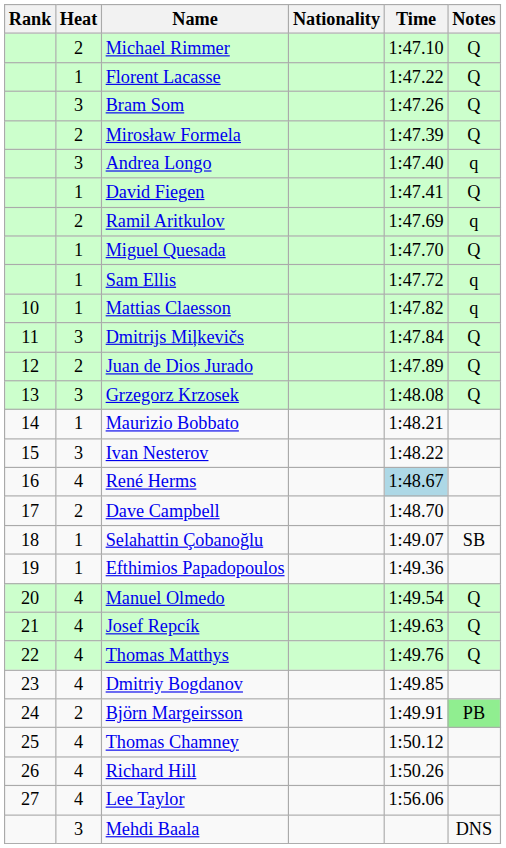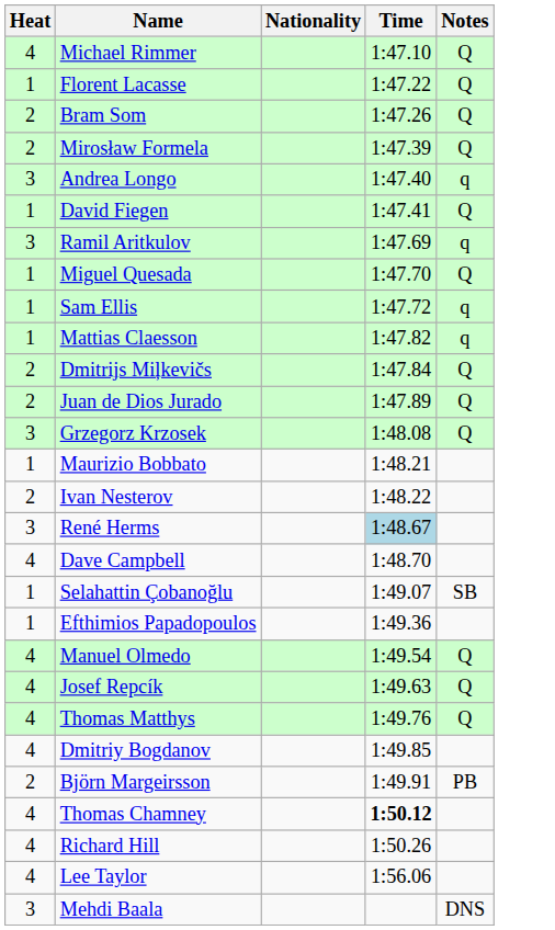- column: Rank | 10 | 11 | 12 | 13 | 14 | 15 | 16 | 17 | 18 | 19 | 20 | 21 | 22 | 23 | 24 | 25 | 26 | 27
Michael Rimmer | Heat: 2 -> 4
Bram Som | Heat: 3 -> 2
Ramil Aritkulov | Heat: 2 -> 3
Dmitrijs Miļkevičs | Heat: 3 -> 2
Ivan Nesterov | Heat: 3 -> 2
René Herms | Heat: 4 -> 3
Dave Campbell | Heat: 2 -> 4
Björn Margeirsson | Notes: lightgreen background -> no background
Thomas Chamney | Time: normal -> bold
